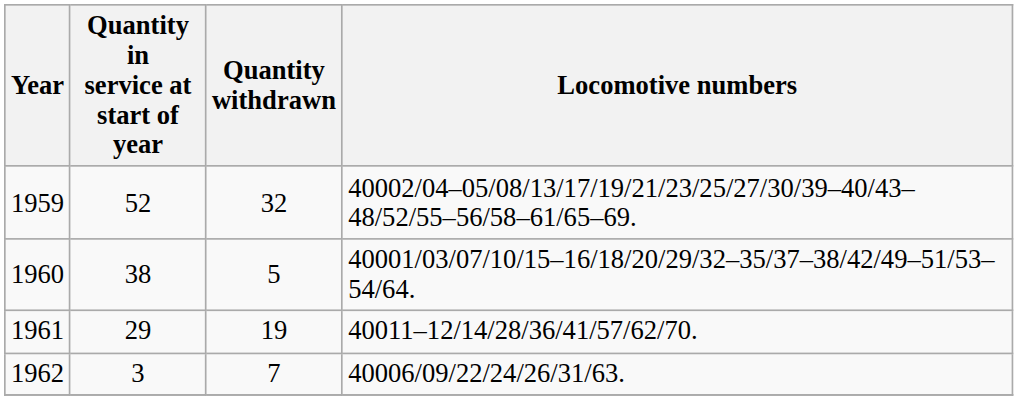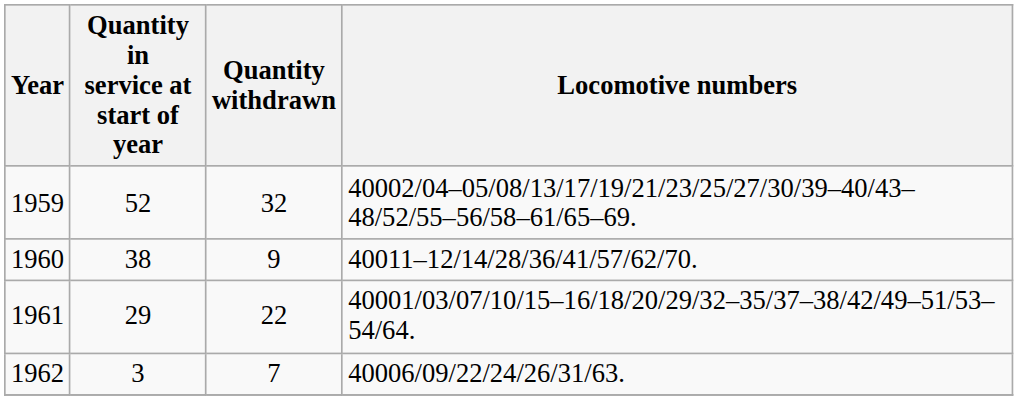1960 | Quantity withdrawn: 5 -> 9
1960 | Locomotive numbers: 40001/03/07/10/15–16/18/20/29/32–35/37–38/42/49–51/53–54/64. -> 40011–12/14/28/36/41/57/62/70.
1961 | Quantity withdrawn: 19 -> 22
1961 | Locomotive numbers: 40011–12/14/28/36/41/57/62/70. -> 40001/03/07/10/15–16/18/20/29/32–35/37–38/42/49–51/53–54/64.
